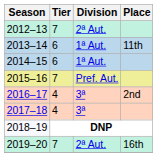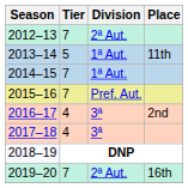2013–14 | Tier: 6 -> 5
2014–15 | Tier: 6 -> 7
